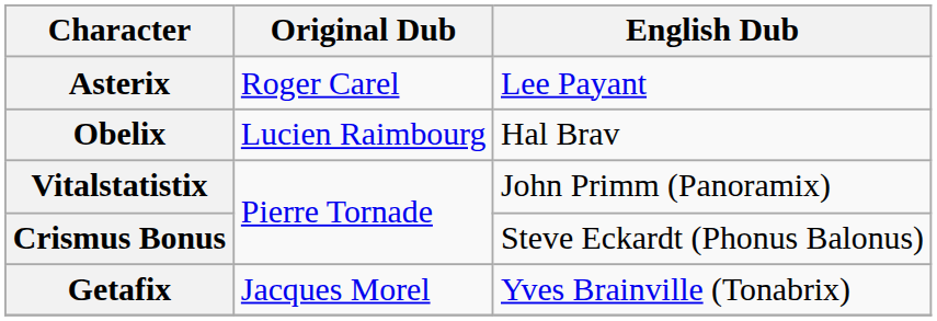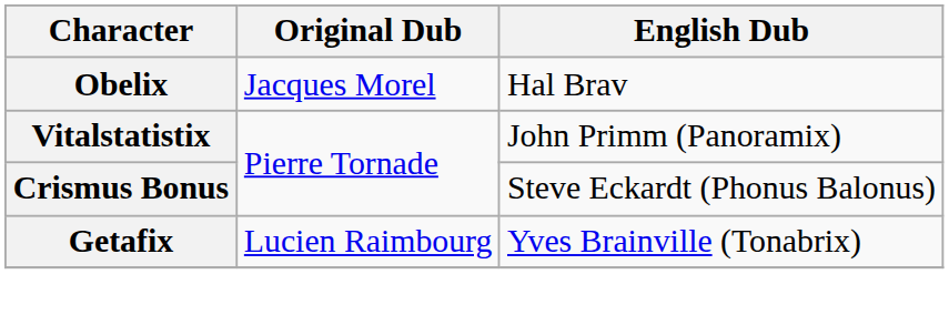- row: Asterix | Roger Carel | Lee Payant
Obelix | Original Dub: Lucien Raimbourg -> Jacques Morel
Getafix | Original Dub: Jacques Morel -> Lucien Raimbourg
